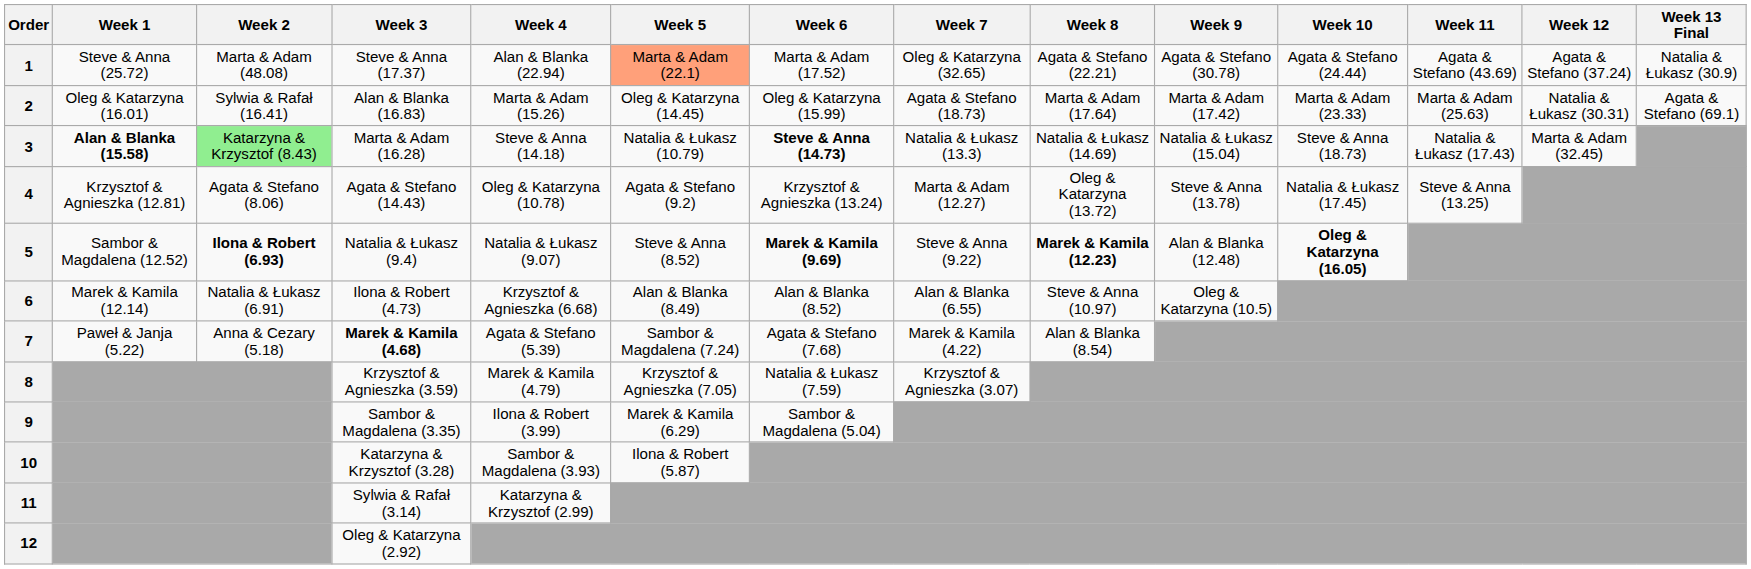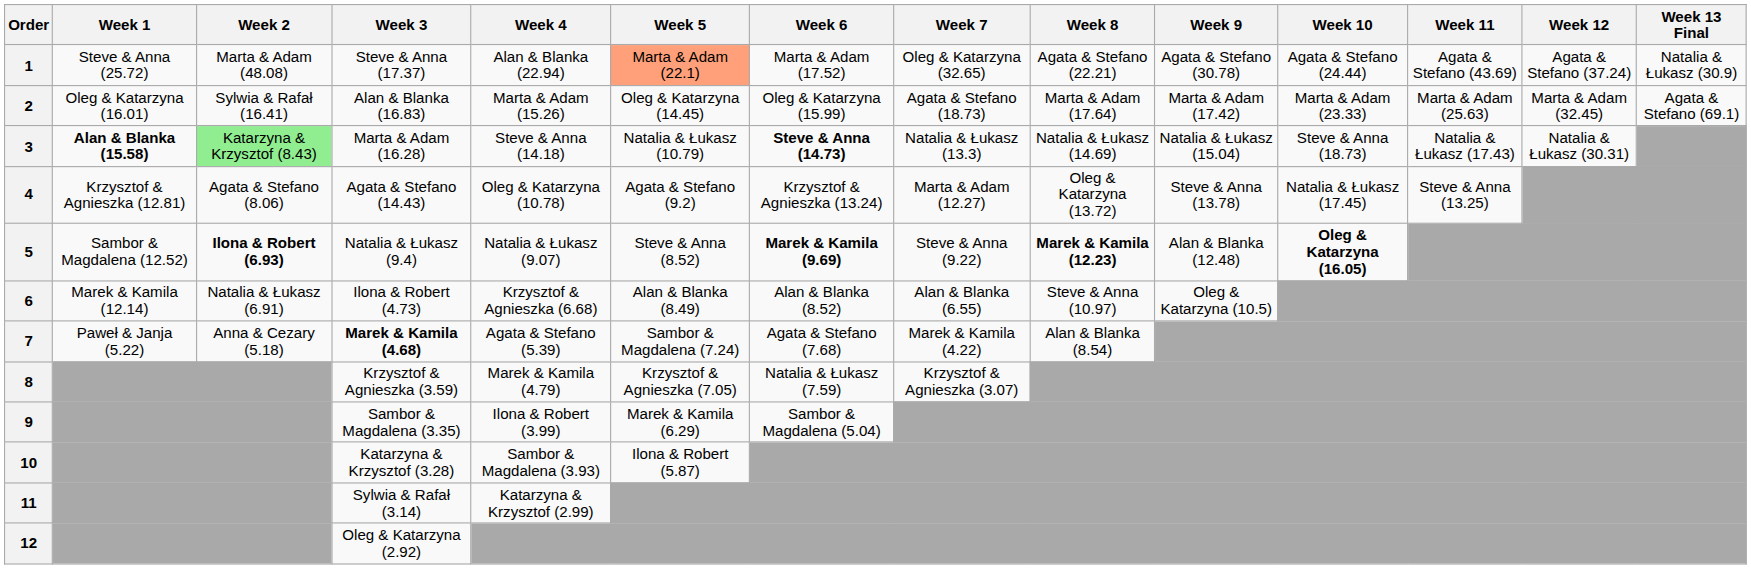2 | Week 12: Natalia & Łukasz (30.31) -> Marta & Adam (32.45)
3 | Week 12: Marta & Adam (32.45) -> Natalia & Łukasz (30.31)
